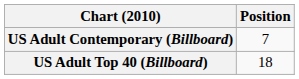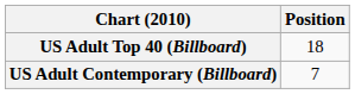rows swapped: US Adult Contemporary (Billboard) <-> US Adult Top 40 (Billboard)
